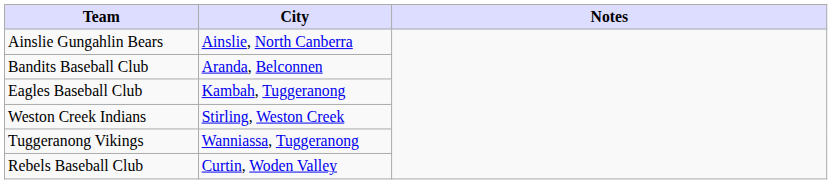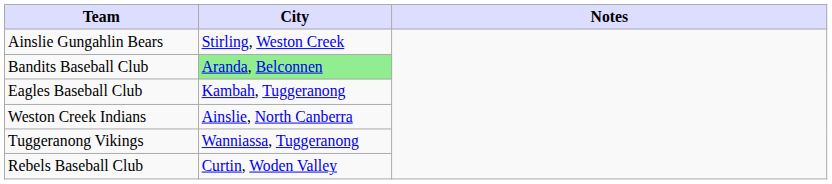Ainslie Gungahlin Bears | City: Ainslie, North Canberra -> Stirling, Weston Creek
Bandits Baseball Club | City: no background -> lightgreen background
Weston Creek Indians | City: Stirling, Weston Creek -> Ainslie, North Canberra
